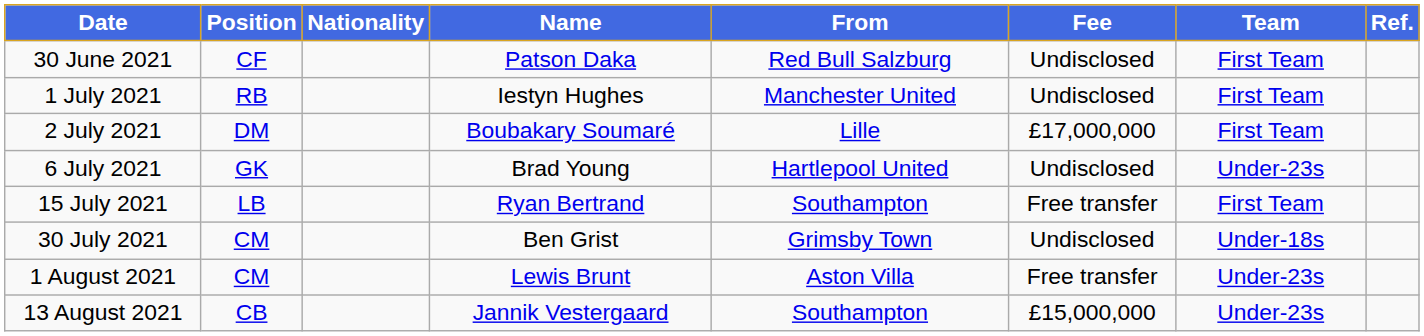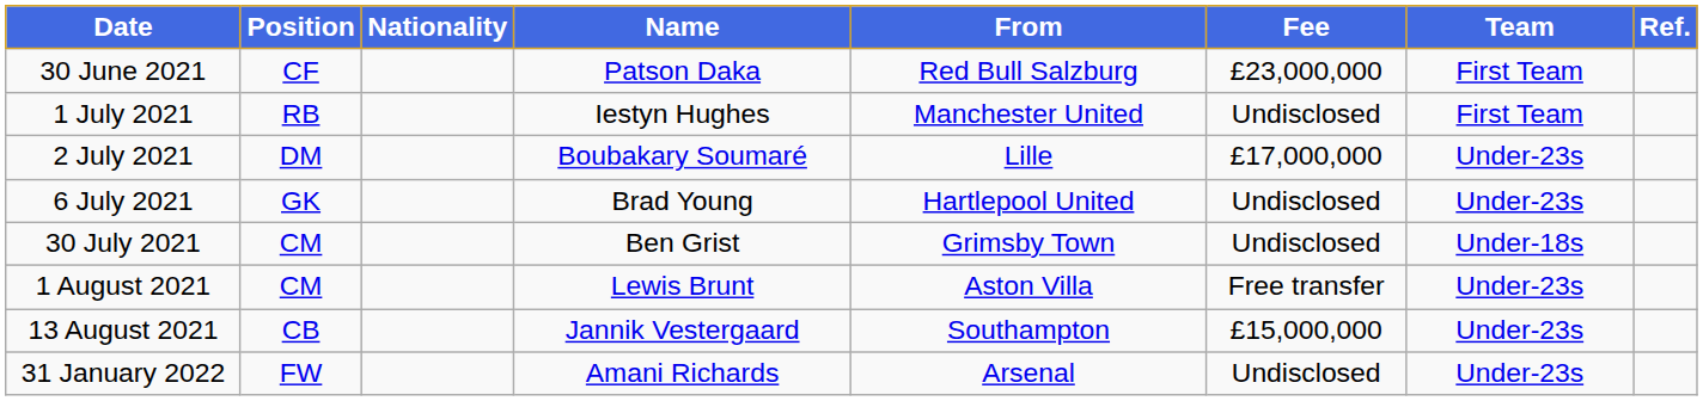30 June 2021 | Fee: Undisclosed -> £23,000,000
2 July 2021 | Team: First Team -> Under-23s
- row: 15 July 2021 | LB | Ryan Bertrand | Southampton | Free transfer | First Team
+ row: 31 January 2022 | FW | Amani Richards | Arsenal | Undisclosed | Under-23s
